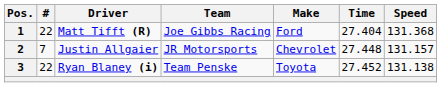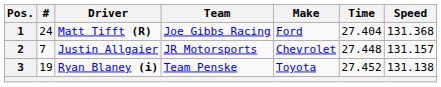1 | #: 22 -> 24
3 | #: 22 -> 19
